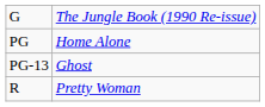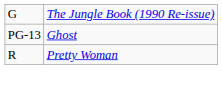- row: PG | Home Alone
